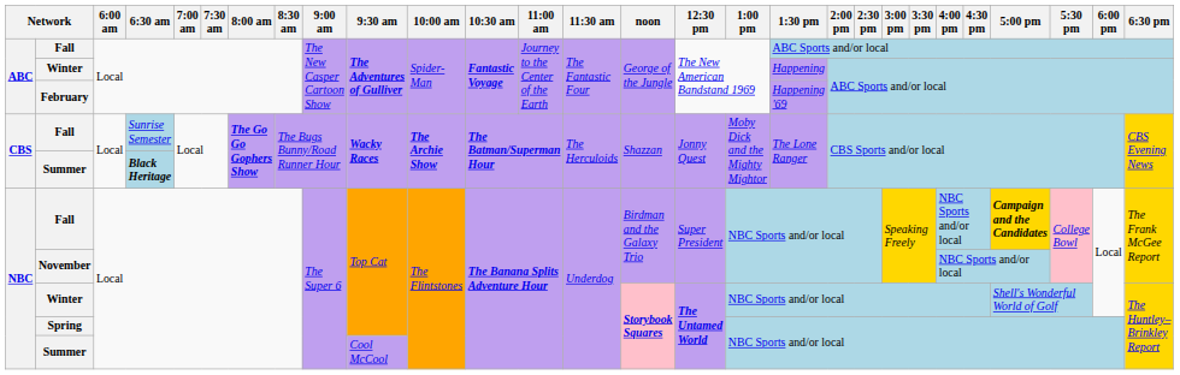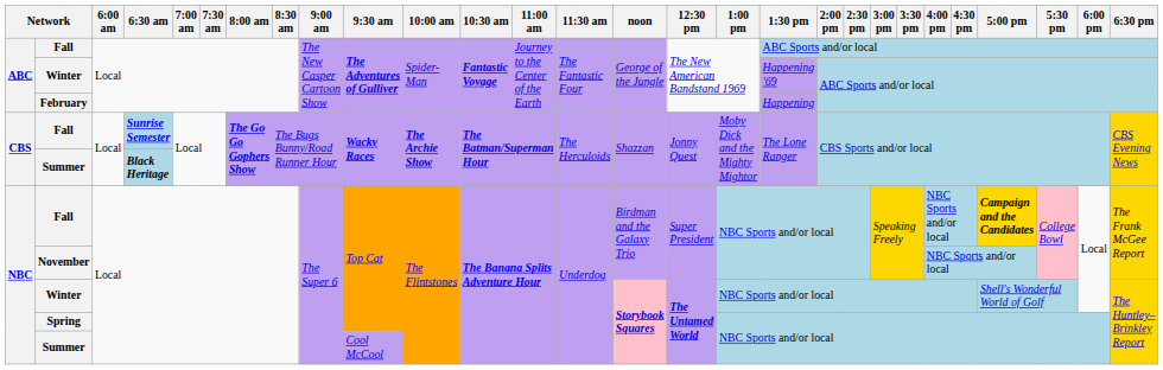ABC / Winter | 1:30 pm: Happening -> Happening '69
February | 1:30 pm: Happening '69 -> Happening
CBS / Fall | 6:30 am: normal -> bold
